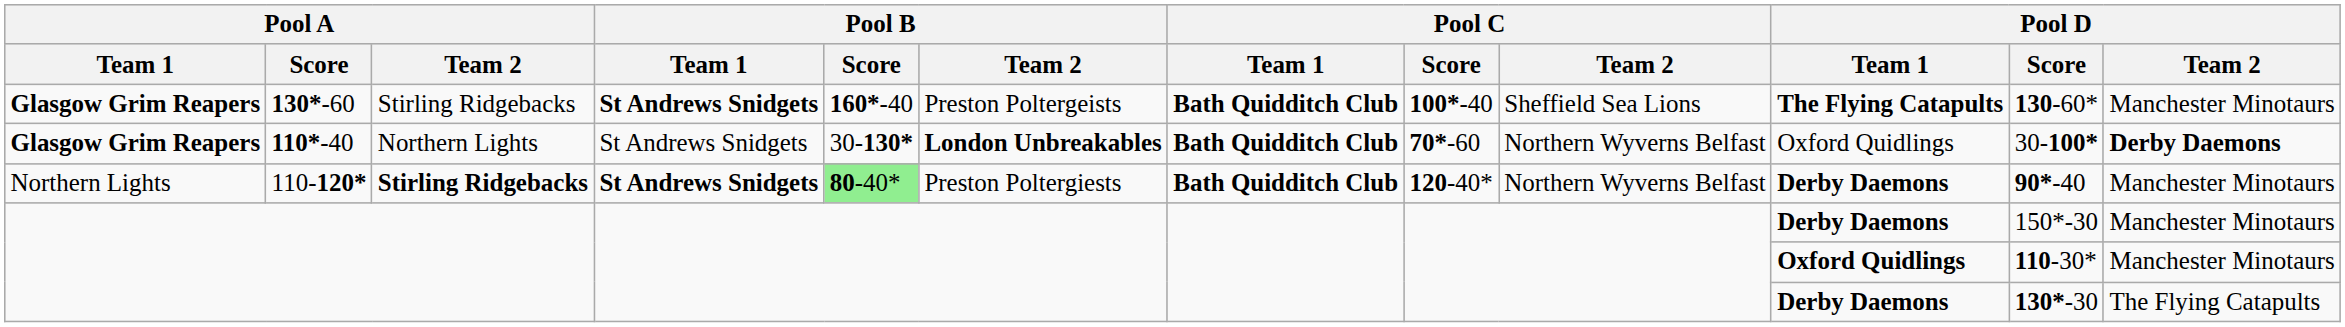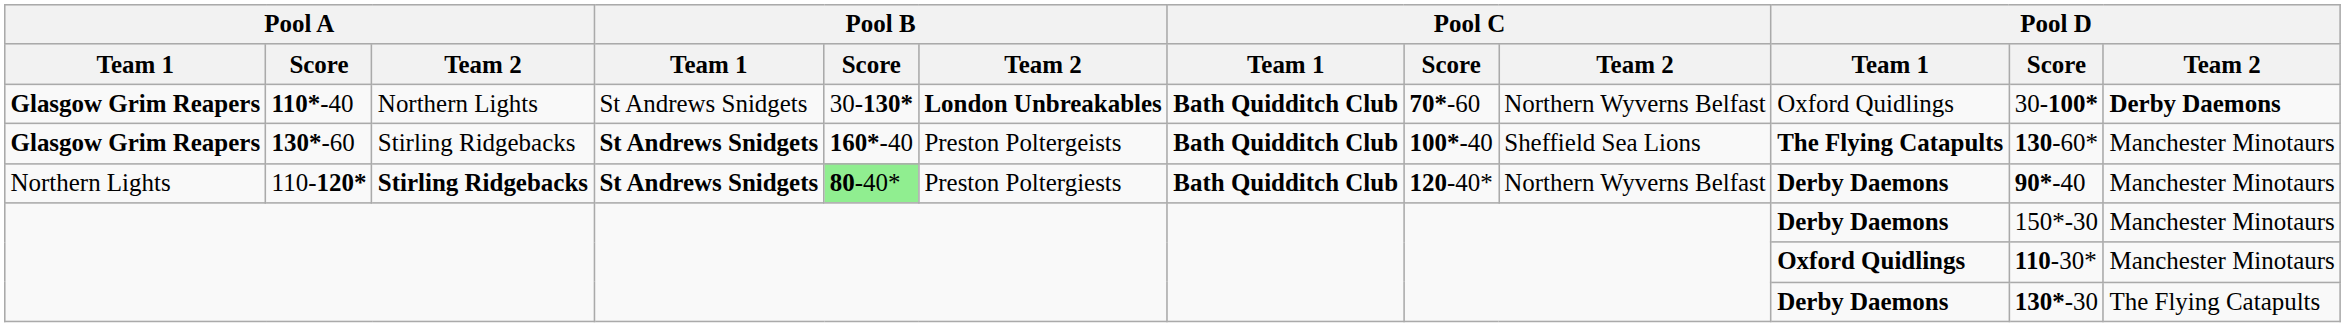rows swapped: 110*-40 <-> 130*-60
